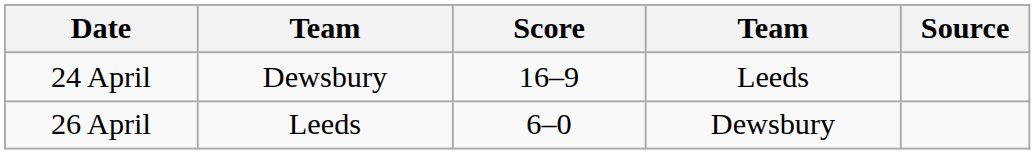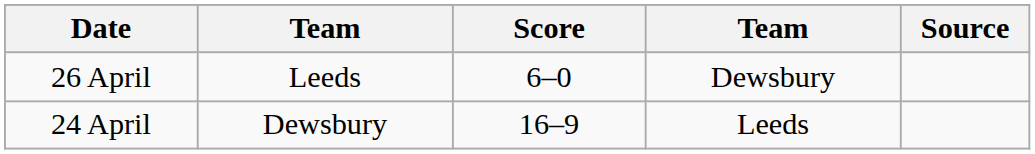rows swapped: 24 April <-> 26 April
